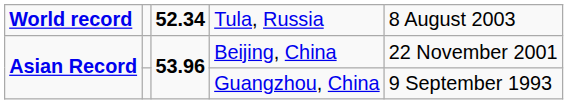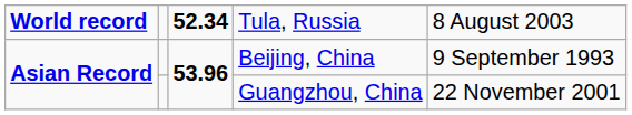Beijing, China | column 5: 22 November 2001 -> 9 September 1993
Guangzhou, China | column 5: 9 September 1993 -> 22 November 2001
